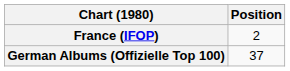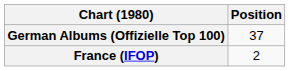rows swapped: France (IFOP) <-> German Albums (Offizielle Top 100)
